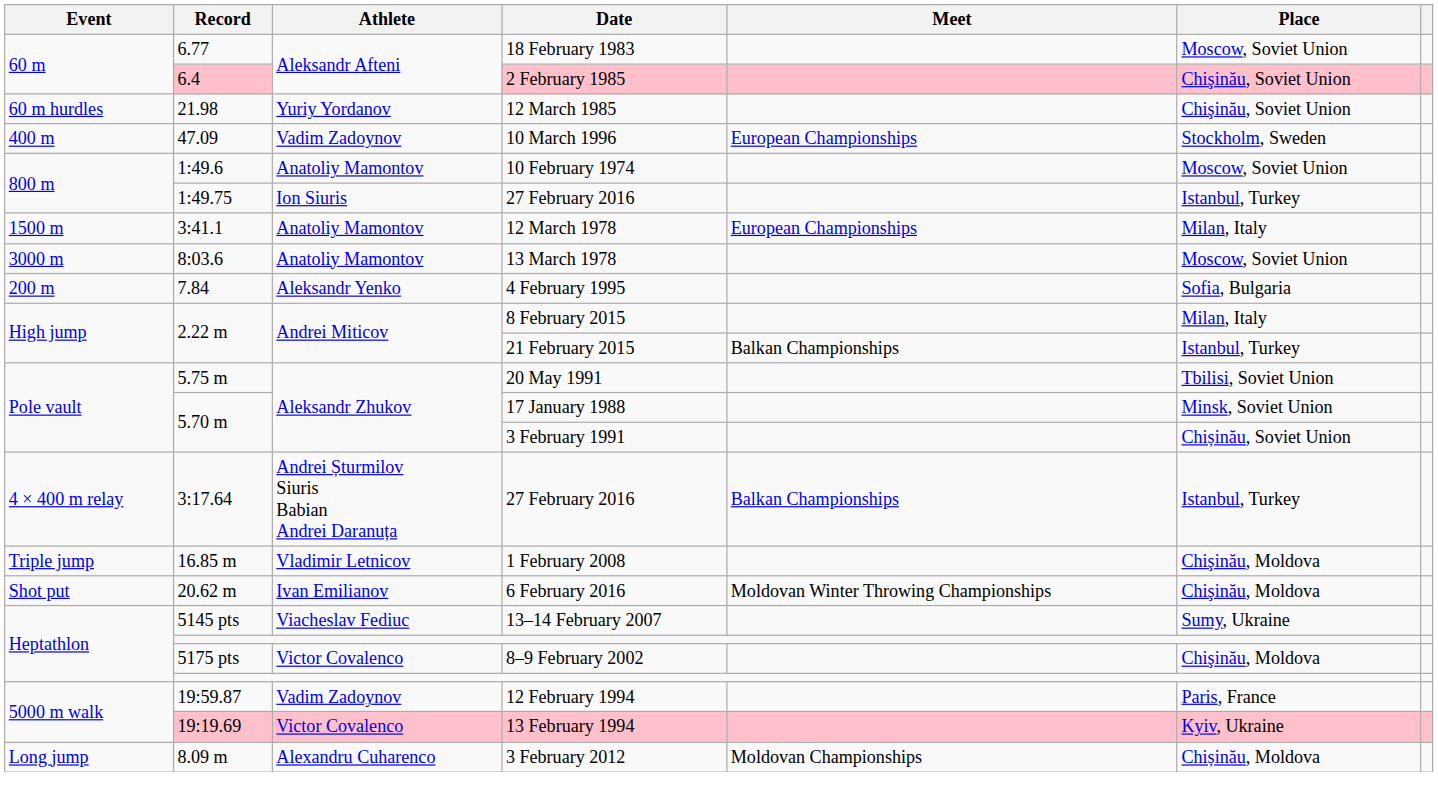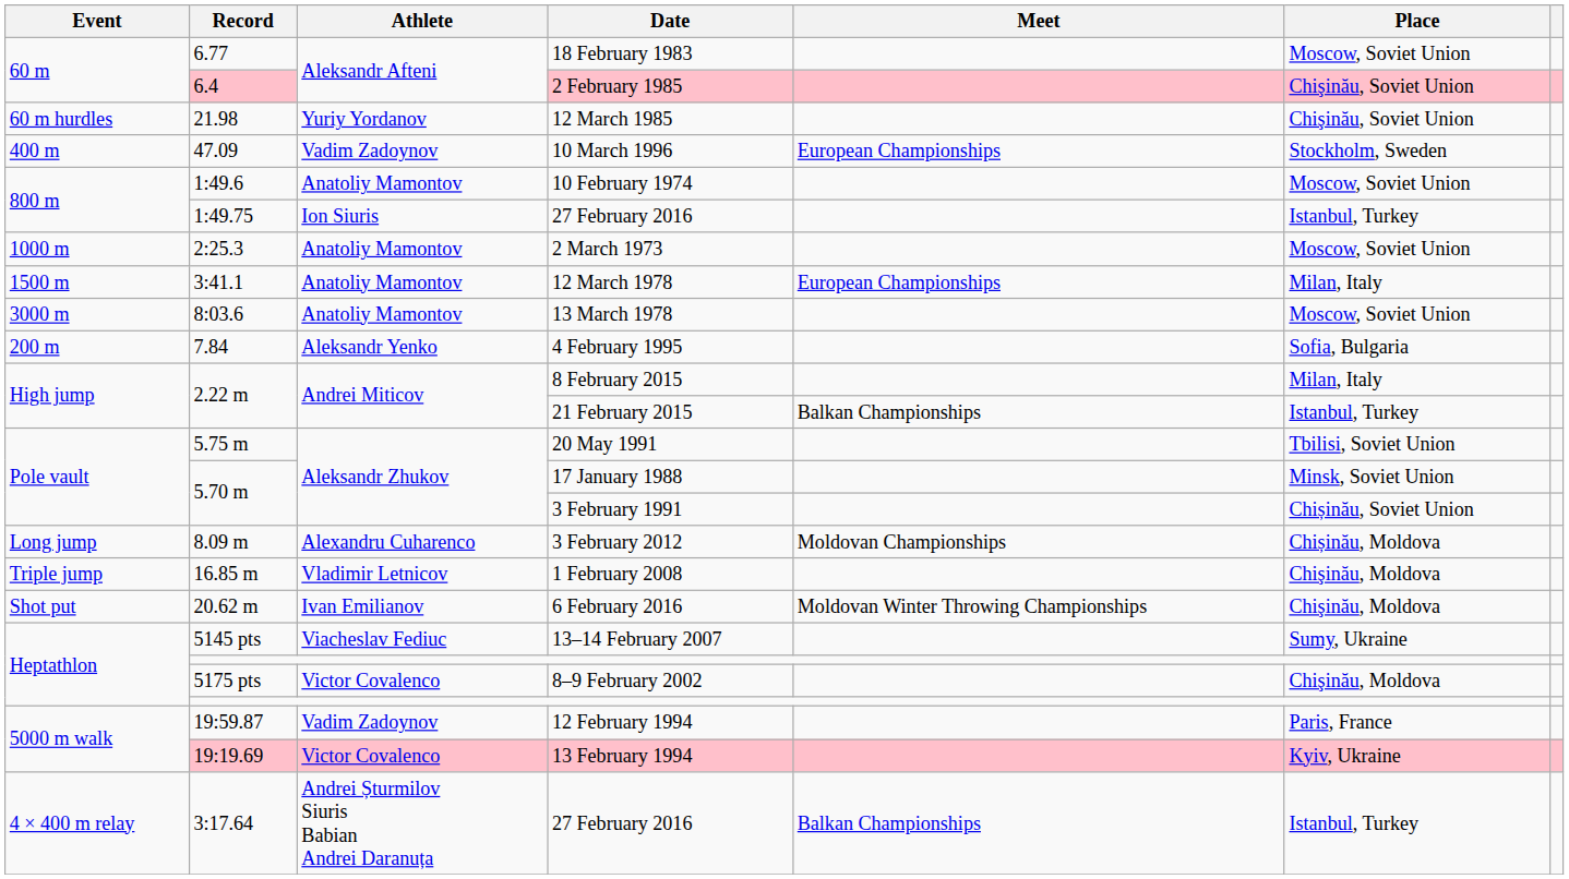+ row: 1000 m | 2:25.3 | Anatoliy Mamontov | 2 March 1973 | Moscow, Soviet Union
rows swapped: 3 February 2012 <-> 3:17.64 / 27 February 2016
